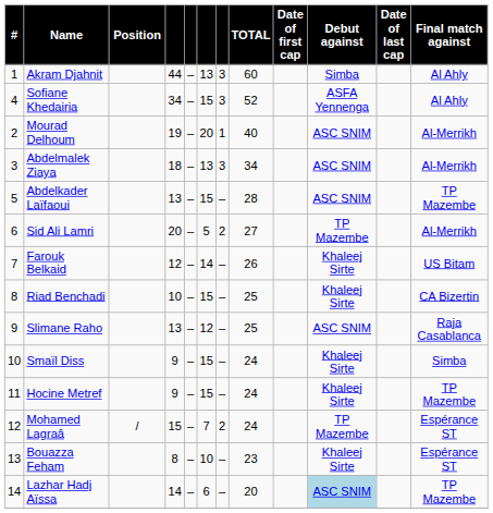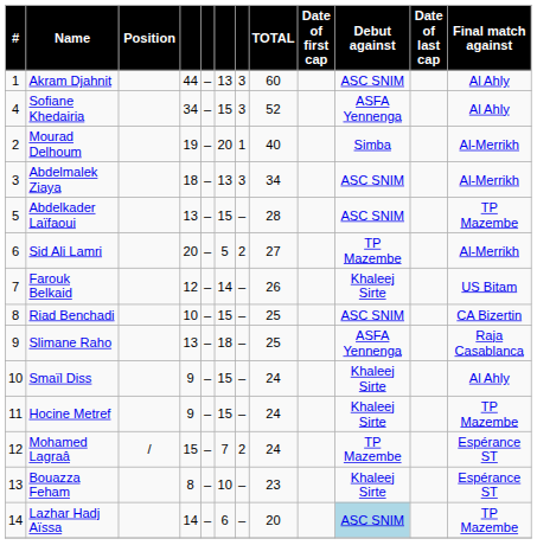Akram Djahnit | Debut against: Simba -> ASC SNIM
Mourad Delhoum | Debut against: ASC SNIM -> Simba
Riad Benchadi | Debut against: Khaleej Sirte -> ASC SNIM
Slimane Raho | column 6: 12 -> 18
Slimane Raho | Debut against: ASC SNIM -> ASFA Yennenga
Smaïl Diss | Final match against: Simba -> Al Ahly
